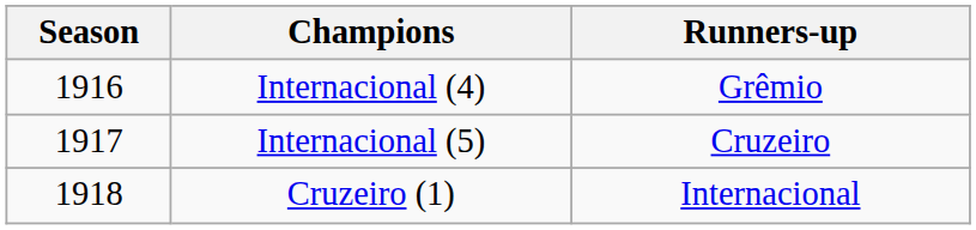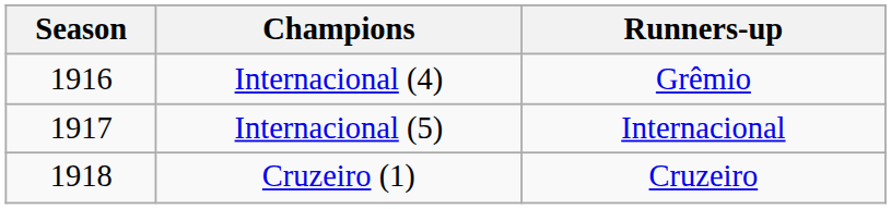Internacional (5) | Runners-up: Cruzeiro -> Internacional
Cruzeiro (1) | Runners-up: Internacional -> Cruzeiro
